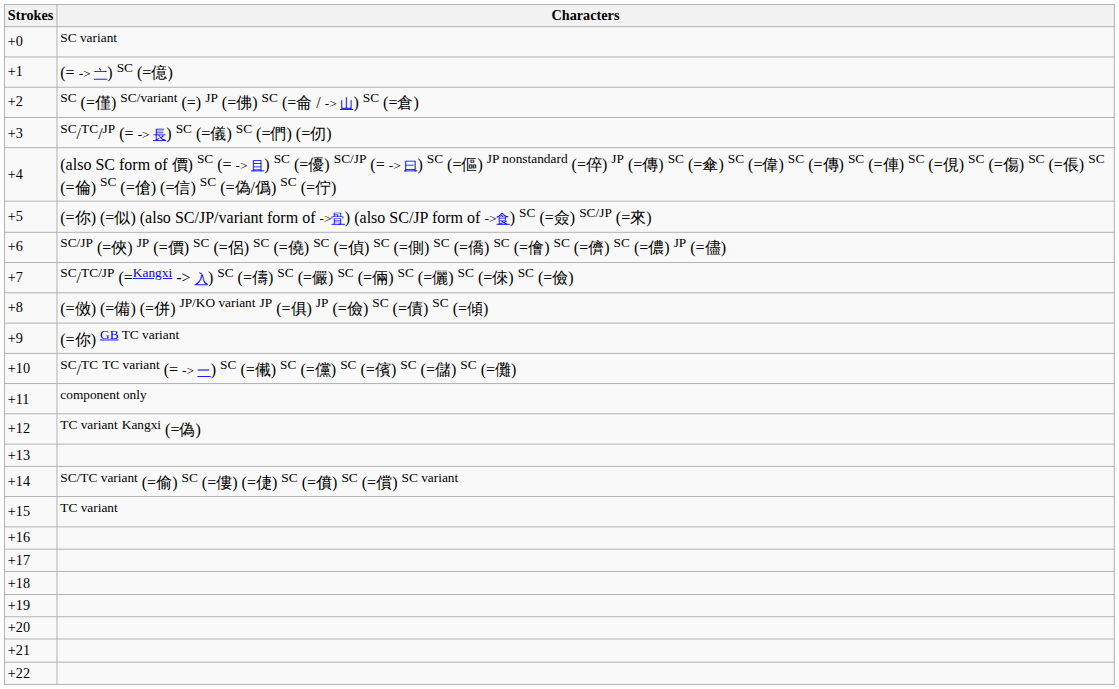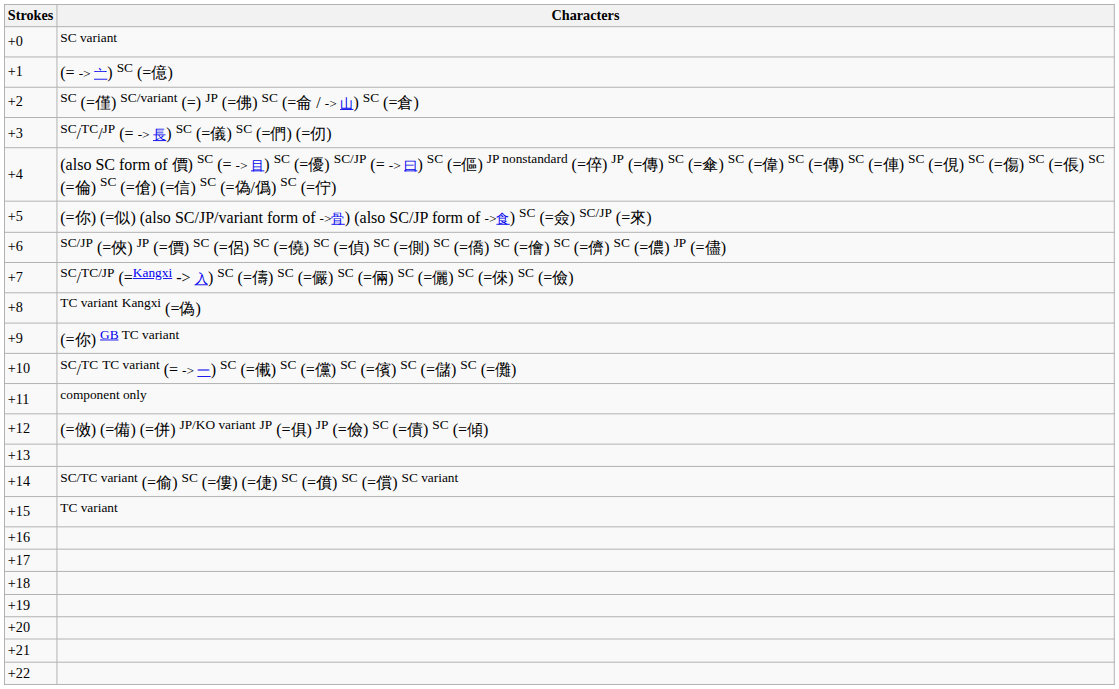+8 | Characters: (=傚) (=備) (=併) JP/KO variant JP (=俱) JP (=儉) SC (=債) SC (=傾) -> TC variant Kangxi (=偽)
+12 | Characters: TC variant Kangxi (=偽) -> (=傚) (=備) (=併) JP/KO variant JP (=俱) JP (=儉) SC (=債) SC (=傾)
